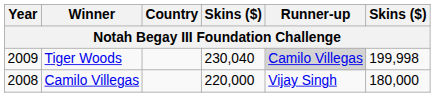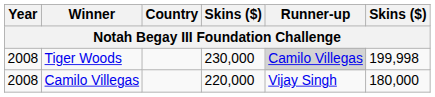Tiger Woods | Year: 2009 -> 2008
Tiger Woods | column 4: 230,040 -> 230,000
